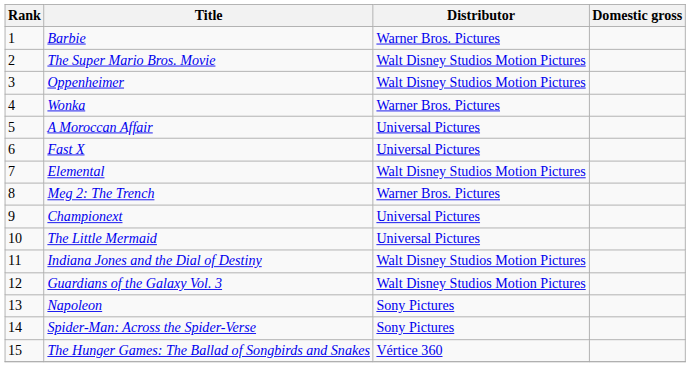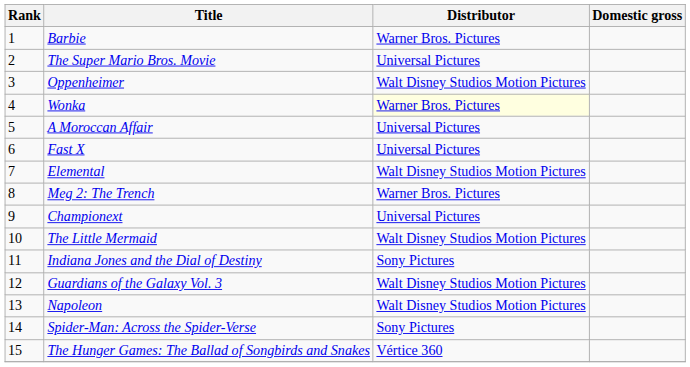The Super Mario Bros. Movie | Distributor: Walt Disney Studios Motion Pictures -> Universal Pictures
Wonka | Distributor: no background -> lightyellow background
The Little Mermaid | Distributor: Universal Pictures -> Walt Disney Studios Motion Pictures
Indiana Jones and the Dial of Destiny | Distributor: Walt Disney Studios Motion Pictures -> Sony Pictures
Napoleon | Distributor: Sony Pictures -> Walt Disney Studios Motion Pictures
